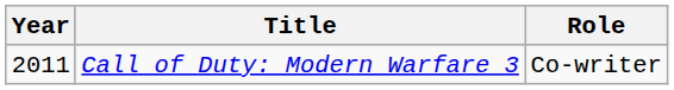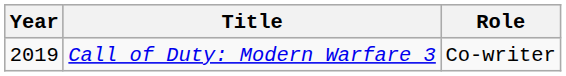Call of Duty: Modern Warfare 3 | Year: 2011 -> 2019
